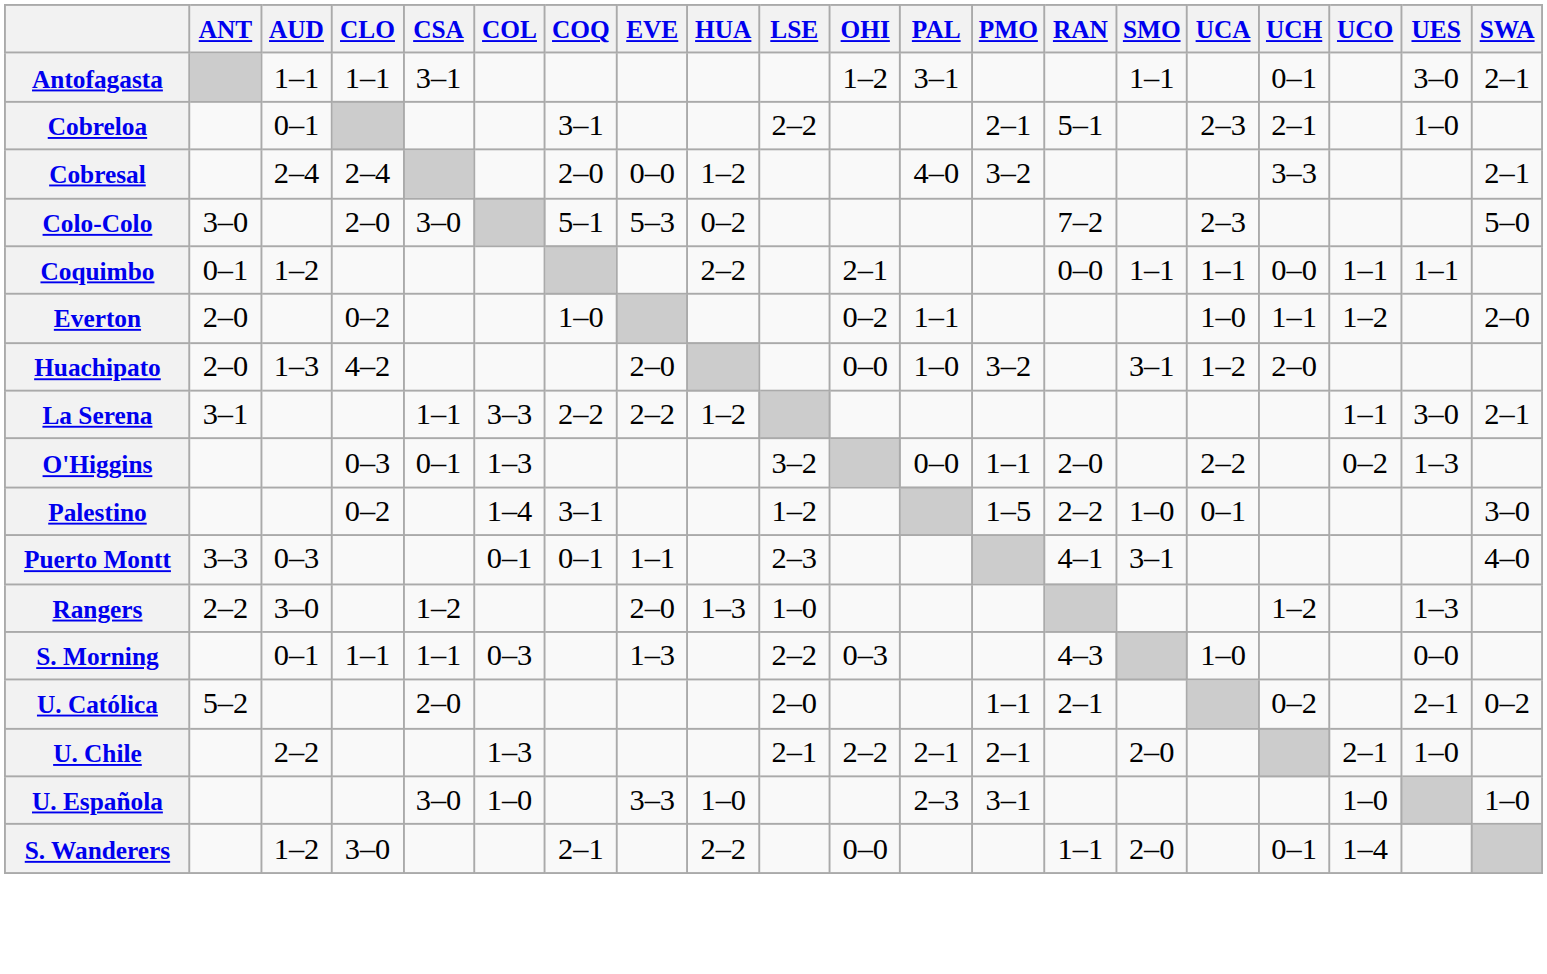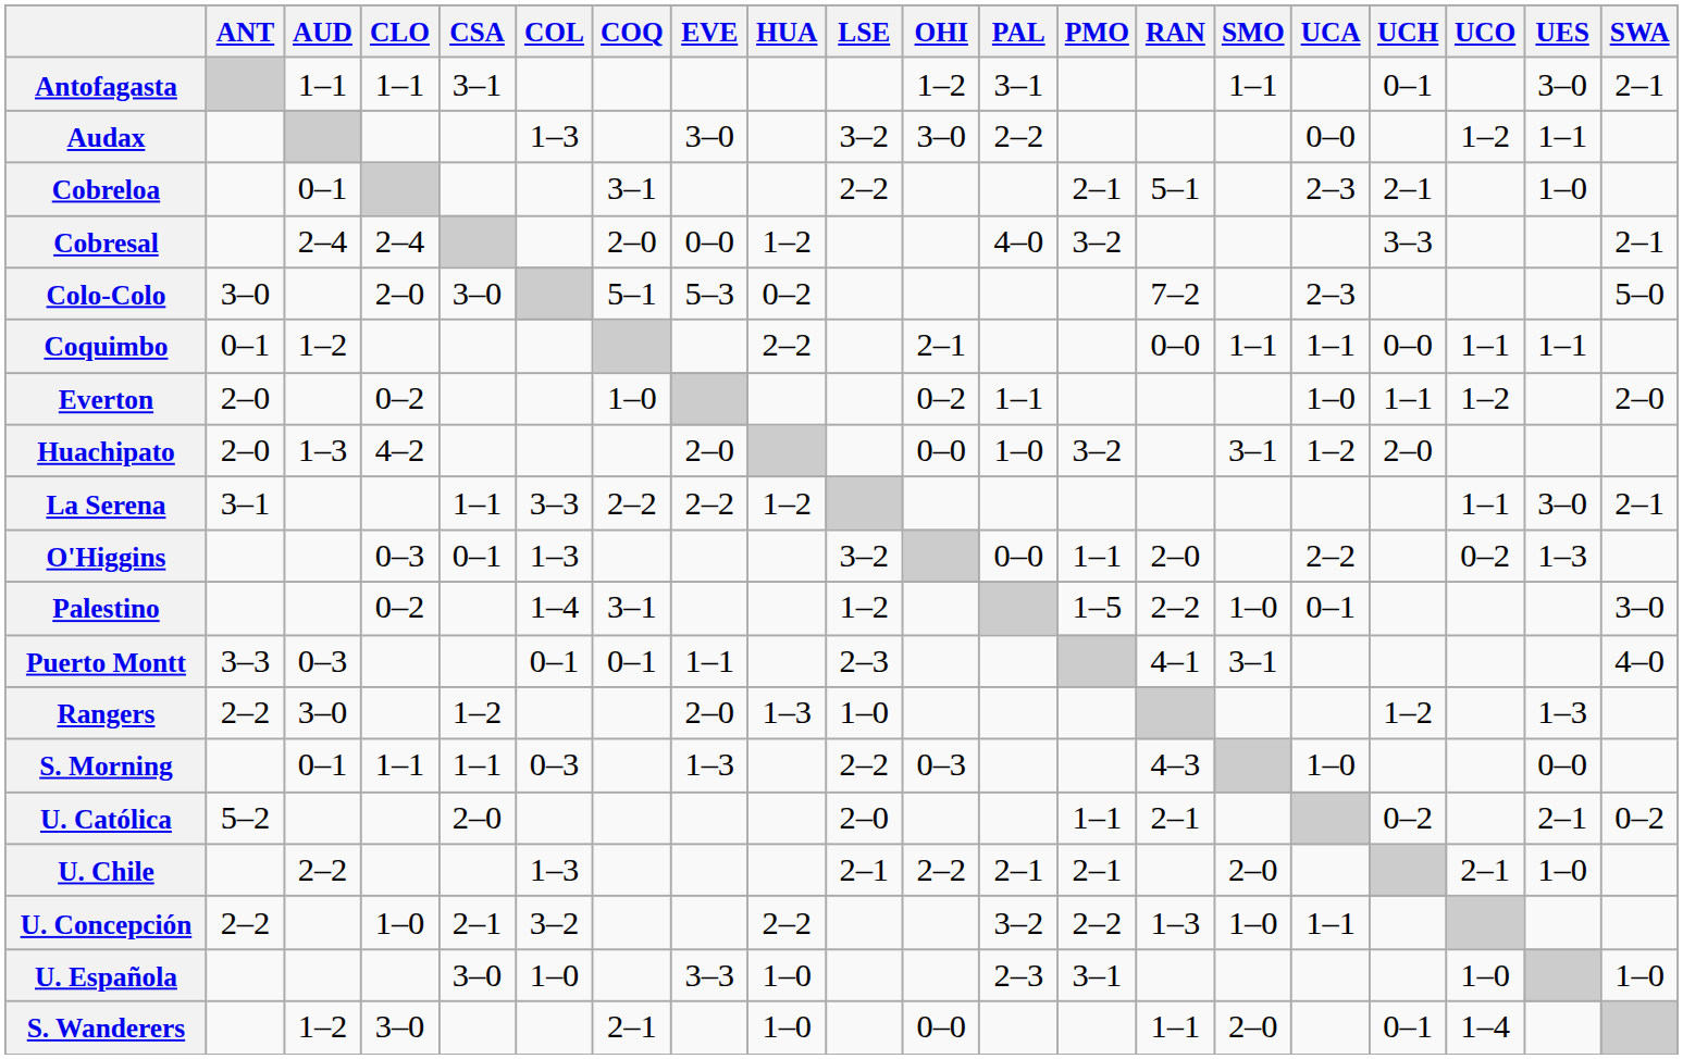+ row: Audax | 1–3 | 3–0 | 3–2 | 3–0 | 2–2 | 0–0 | 1–2 | 1–1
+ row: U. Concepción | 2–2 | 1–0 | 2–1 | 3–2 | 2–2 | 3–2 | 2–2 | 1–3 | 1–0 | 1–1
S. Wanderers | HUA: 2–2 -> 1–0
